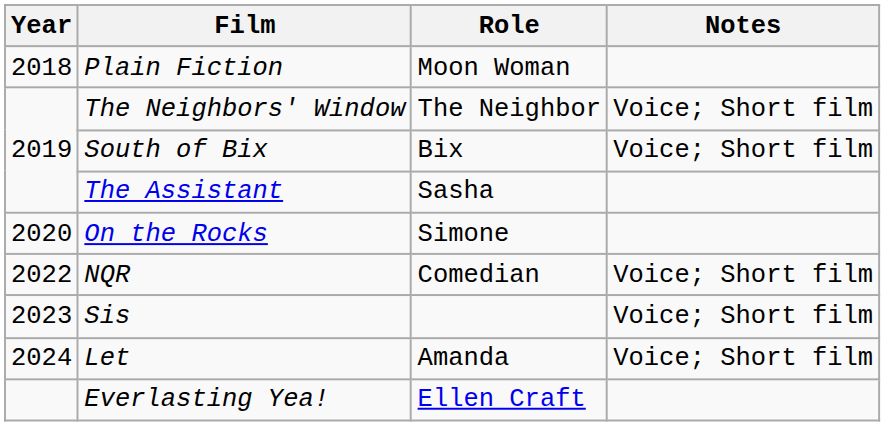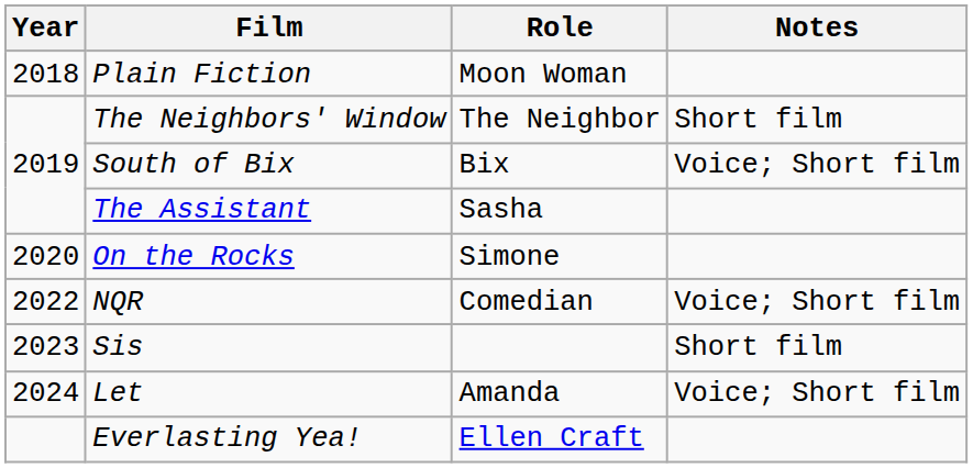The Neighbors' Window | Notes: Voice; Short film -> Short film
Sis | Notes: Voice; Short film -> Short film
